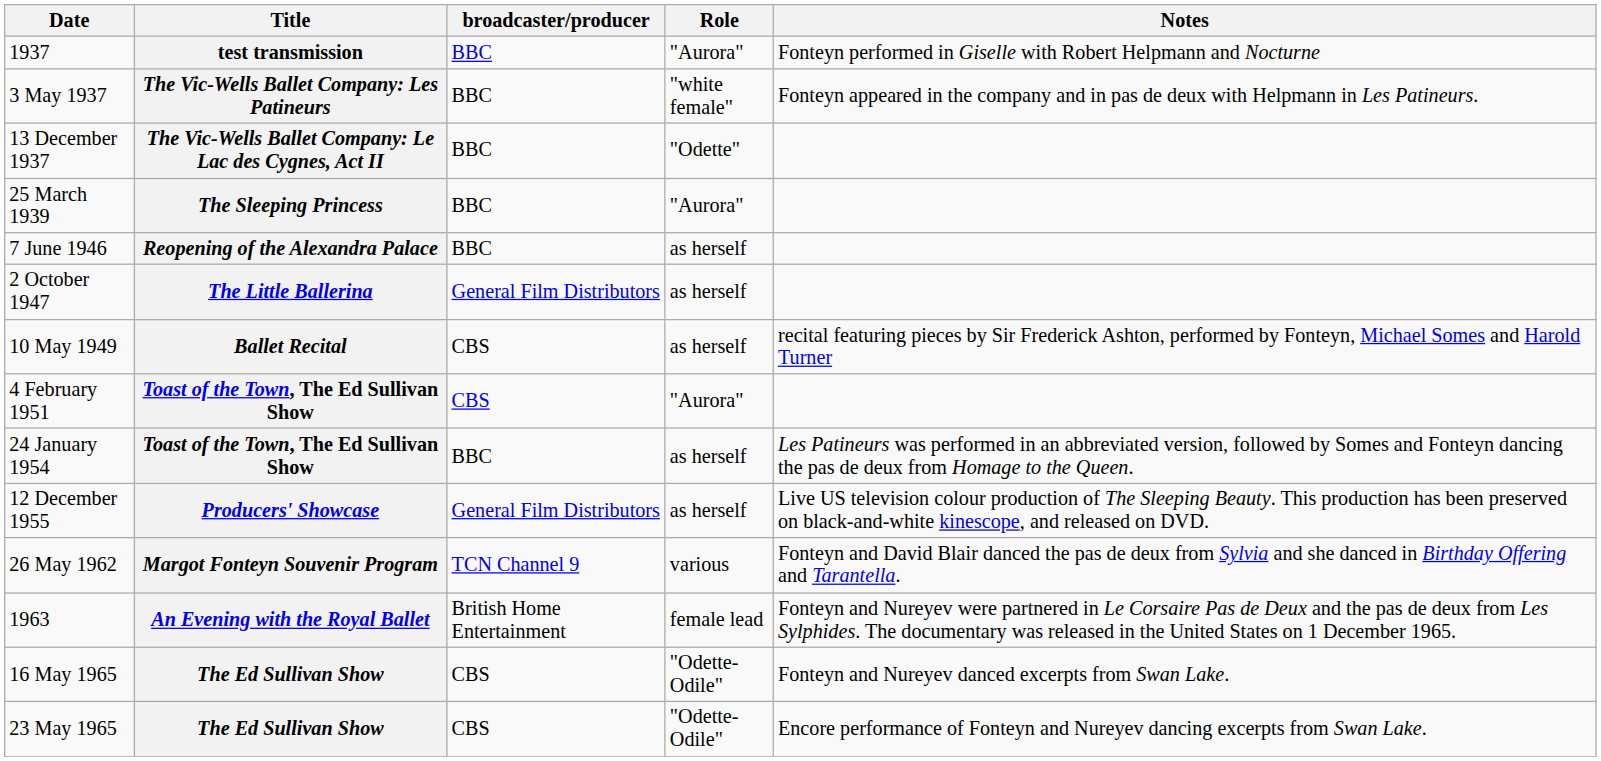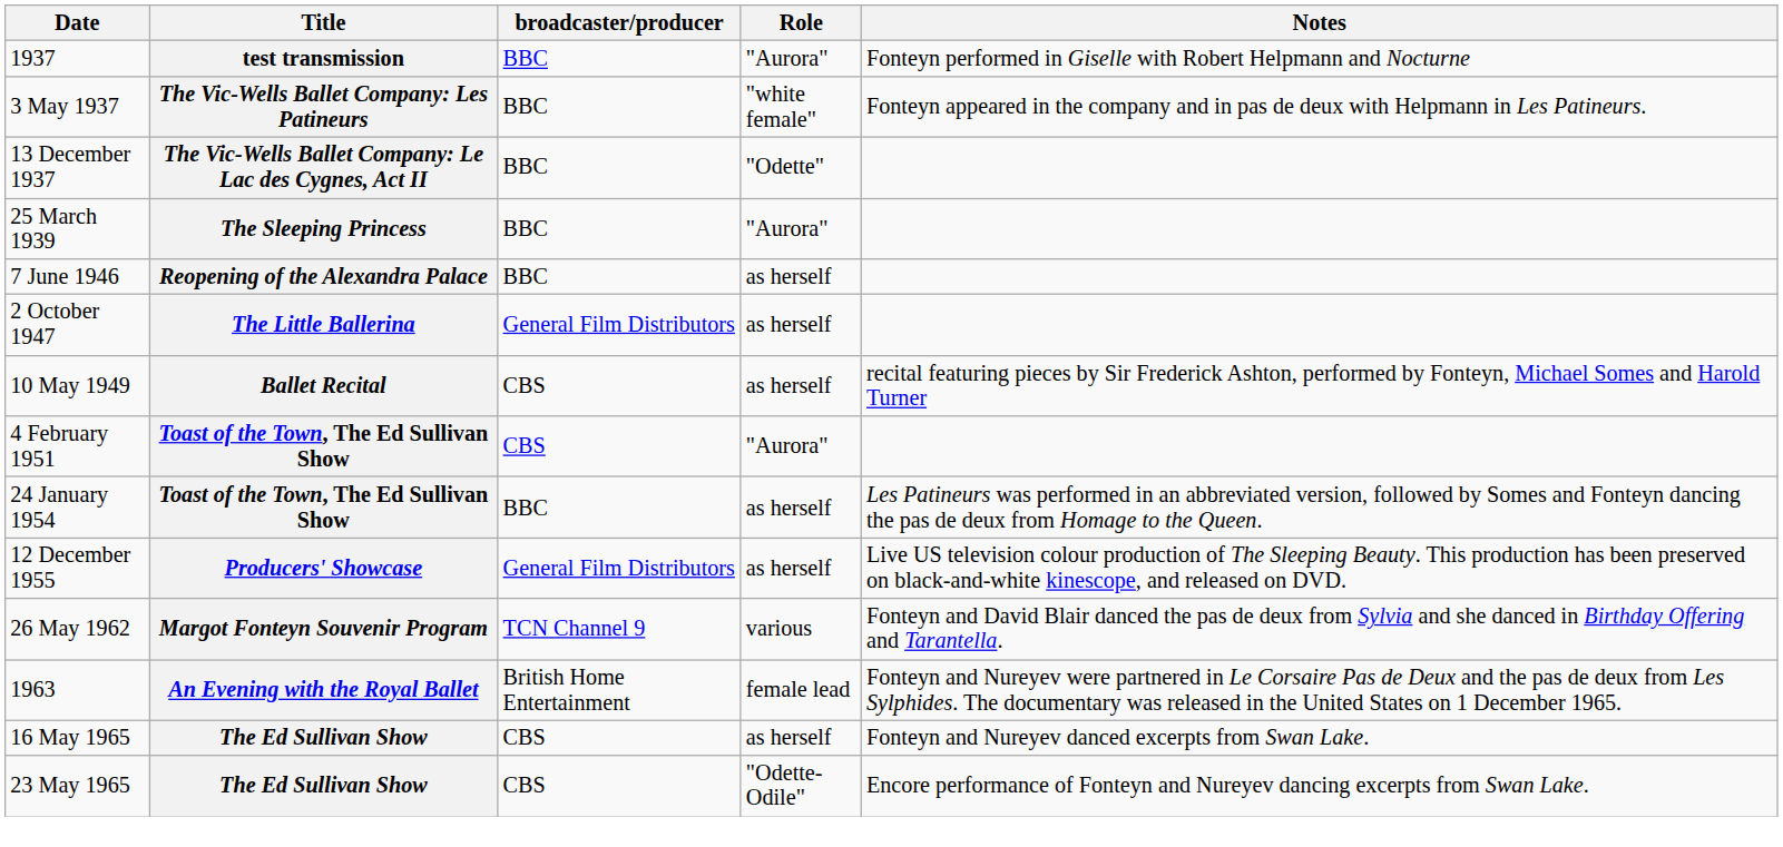16 May 1965 | Role: "Odette-Odile" -> as herself
